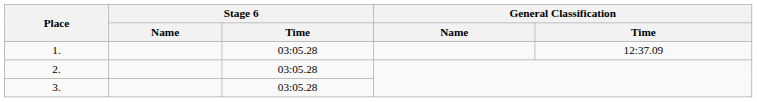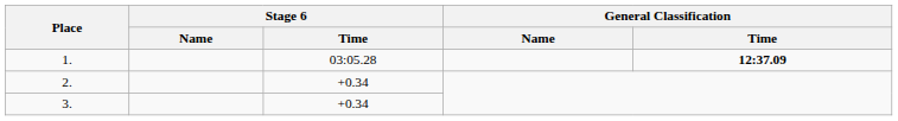1. | General Classification / Time: normal -> bold
2. | Stage 6 / Time: 03:05.28 -> +0.34
3. | Stage 6 / Time: 03:05.28 -> +0.34
